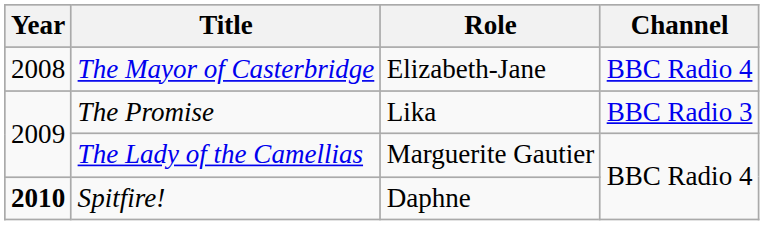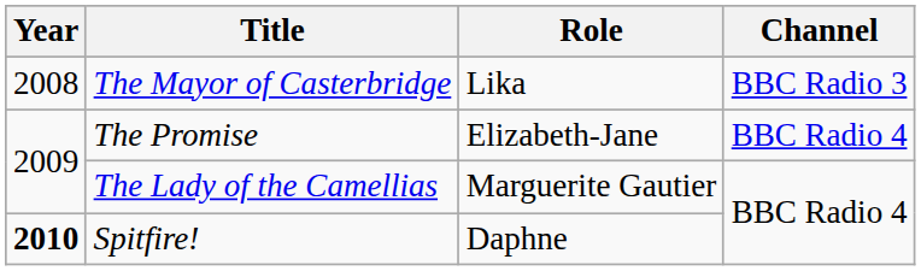The Mayor of Casterbridge | Role: Elizabeth-Jane -> Lika
The Mayor of Casterbridge | Channel: BBC Radio 4 -> BBC Radio 3
The Promise | Role: Lika -> Elizabeth-Jane
The Promise | Channel: BBC Radio 3 -> BBC Radio 4
